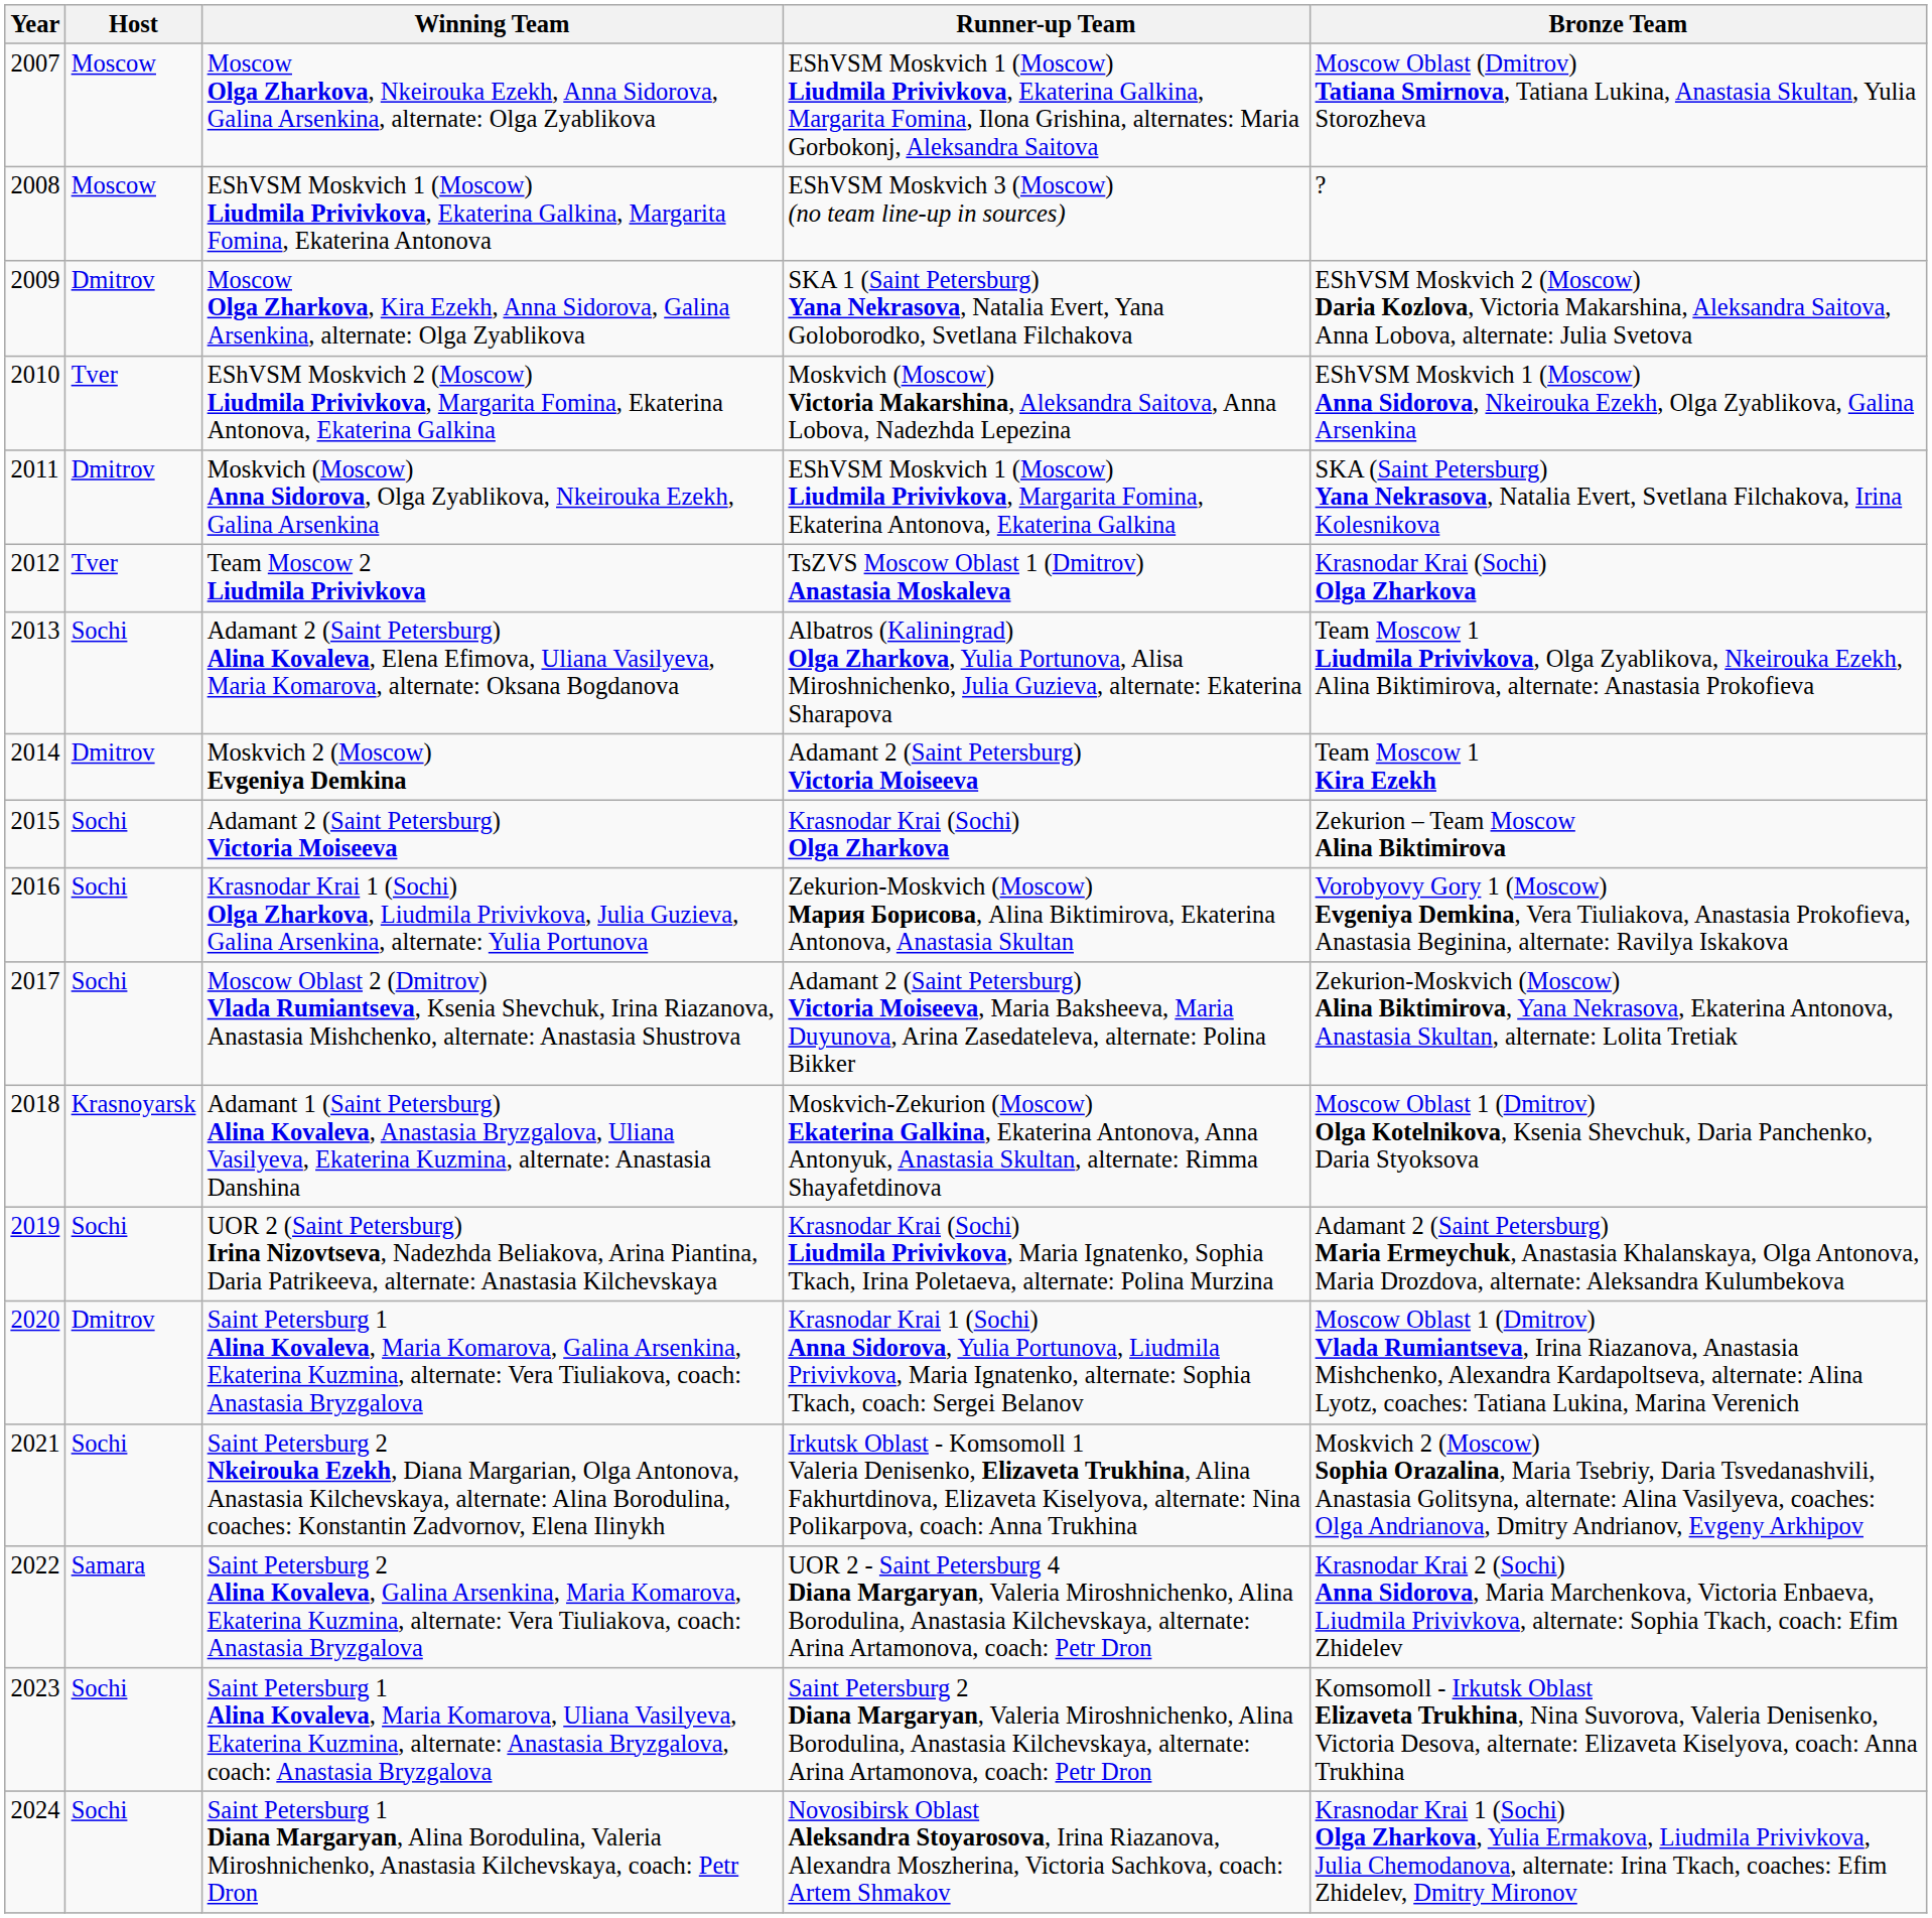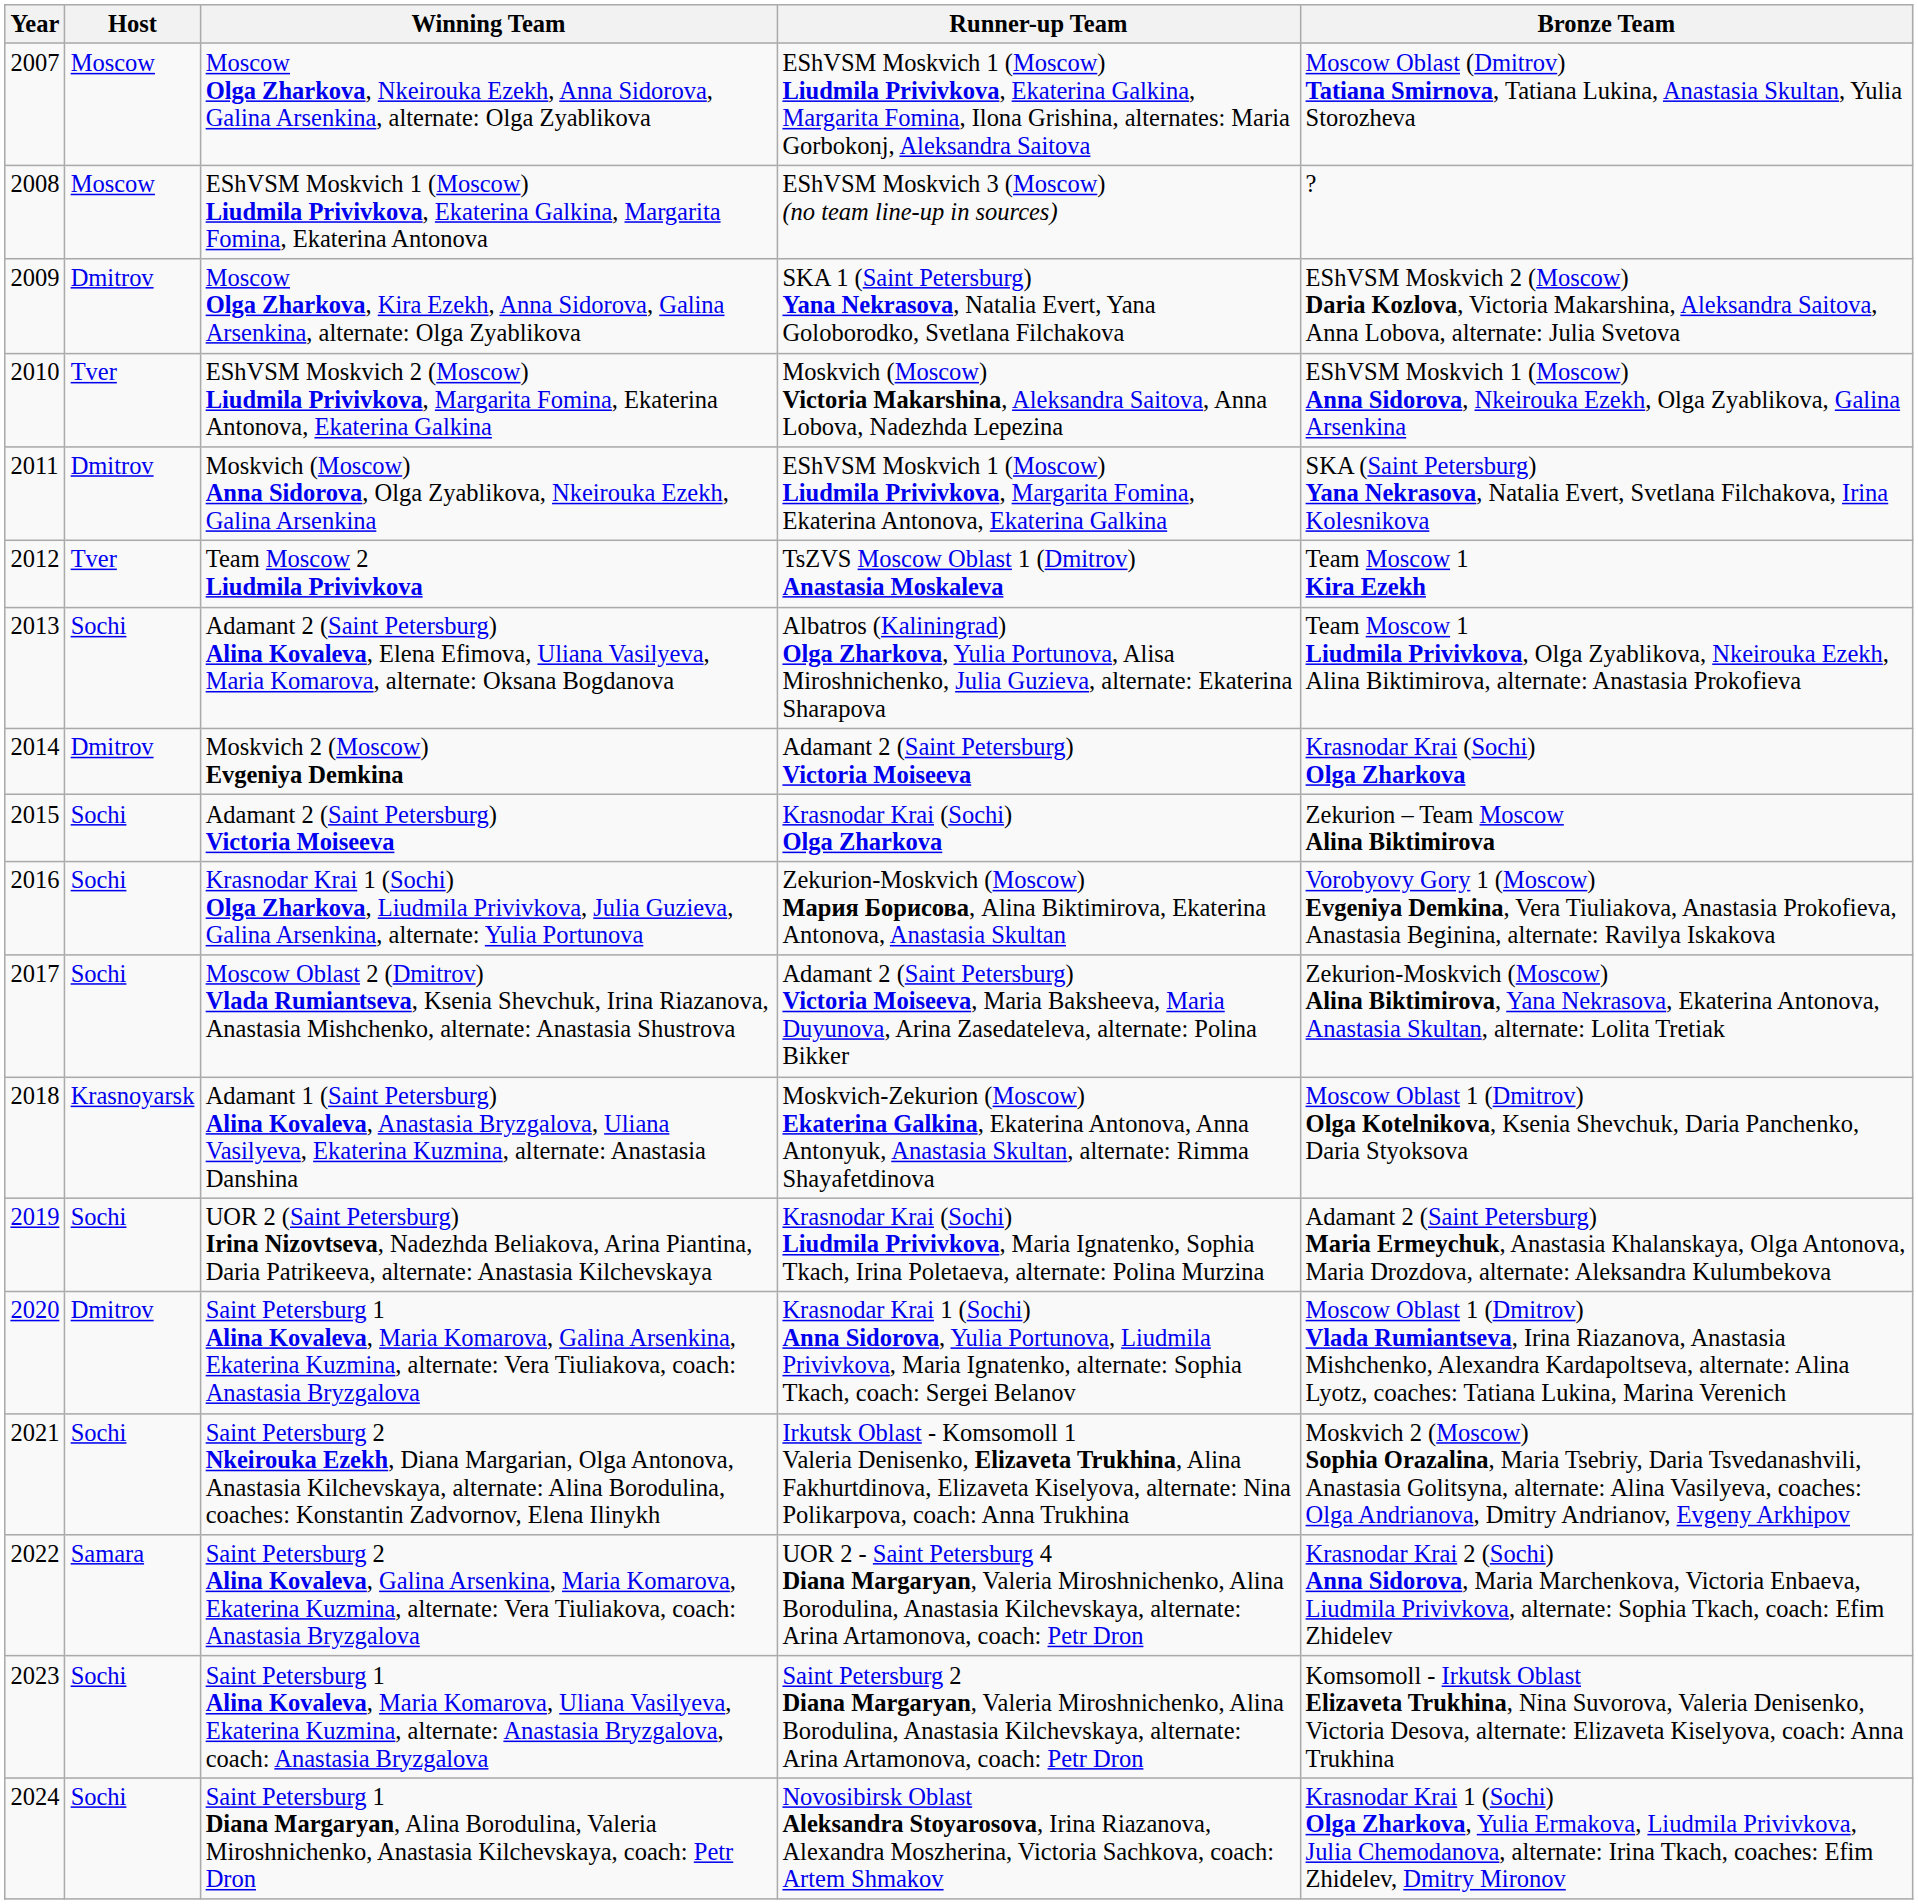Team Moscow 2 Liudmila Privivkova | Bronze Team: Krasnodar Krai (Sochi) Olga Zharkova -> Team Moscow 1 Kira Ezekh
Moskvich 2 (Moscow) Evgeniya Demkina | Bronze Team: Team Moscow 1 Kira Ezekh -> Krasnodar Krai (Sochi) Olga Zharkova
